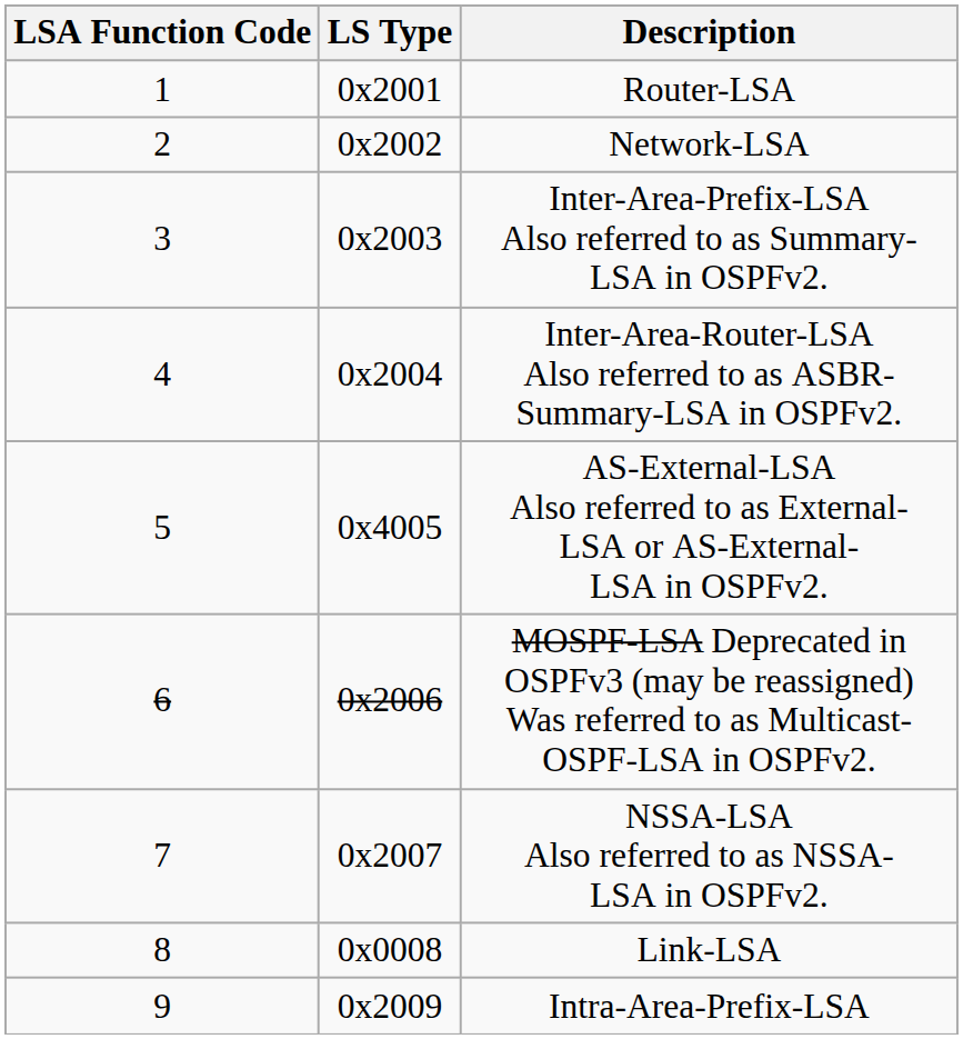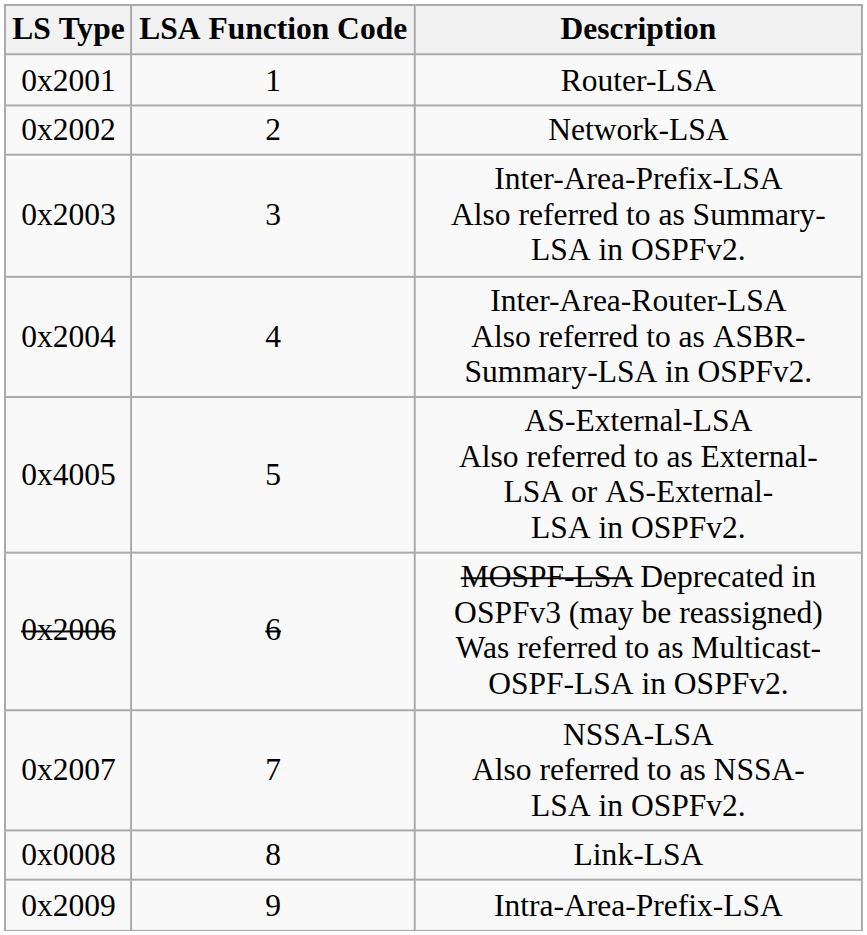columns swapped: LSA Function Code <-> LS Type
